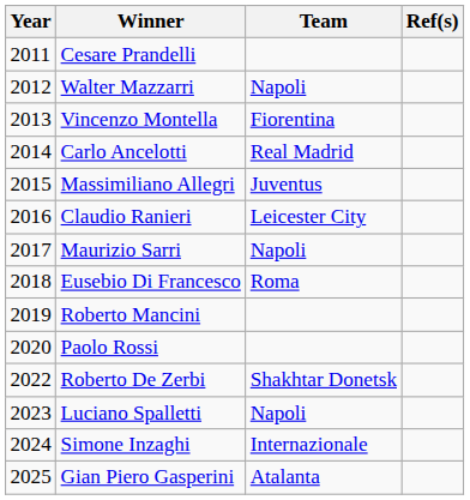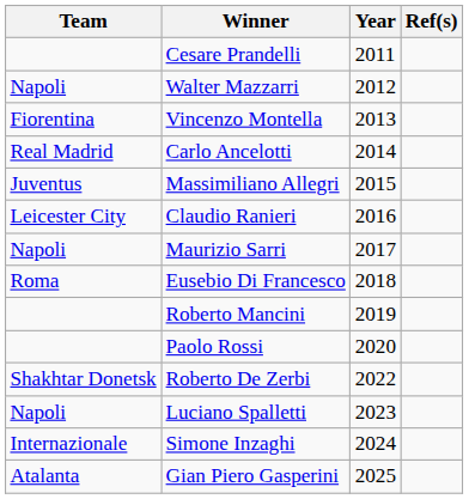columns swapped: Year <-> Team
